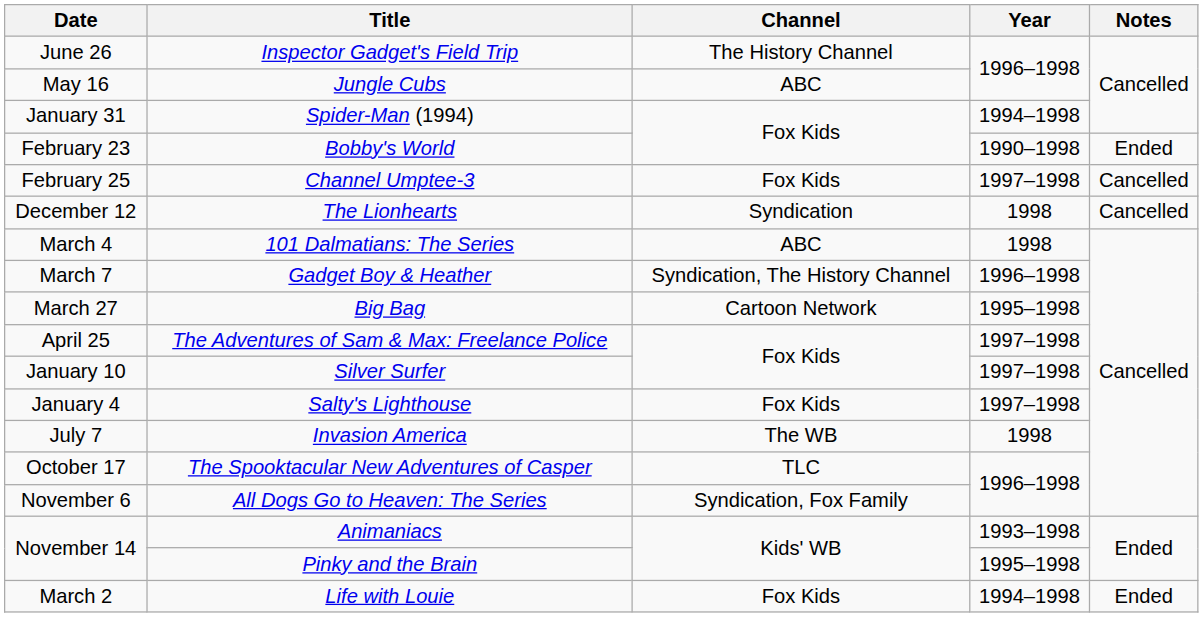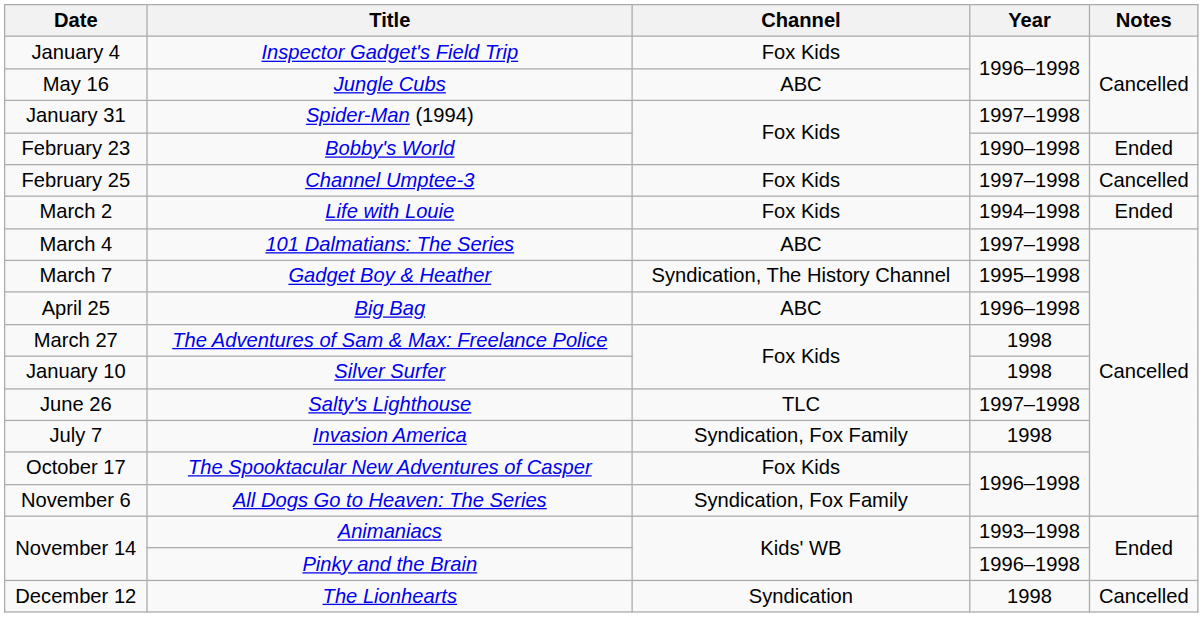Inspector Gadget's Field Trip | Date: June 26 -> January 4
Inspector Gadget's Field Trip | Channel: The History Channel -> Fox Kids
Spider-Man (1994) | Year: 1994–1998 -> 1997–1998
rows swapped: Life with Louie <-> The Lionhearts
101 Dalmatians: The Series | Year: 1998 -> 1997–1998
Gadget Boy & Heather | Year: 1996–1998 -> 1995–1998
Big Bag | Date: March 27 -> April 25
Big Bag | Channel: Cartoon Network -> ABC
Big Bag | Year: 1995–1998 -> 1996–1998
The Adventures of Sam & Max: Freelance Police | Date: April 25 -> March 27
The Adventures of Sam & Max: Freelance Police | Year: 1997–1998 -> 1998
Silver Surfer | Year: 1997–1998 -> 1998
Salty's Lighthouse | Date: January 4 -> June 26
Salty's Lighthouse | Channel: Fox Kids -> TLC
Invasion America | Channel: The WB -> Syndication, Fox Family
The Spooktacular New Adventures of Casper | Channel: TLC -> Fox Kids
Pinky and the Brain | Year: 1995–1998 -> 1996–1998
